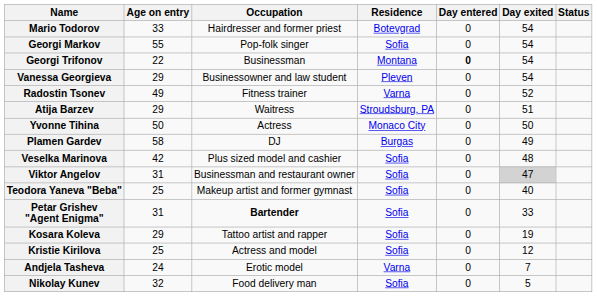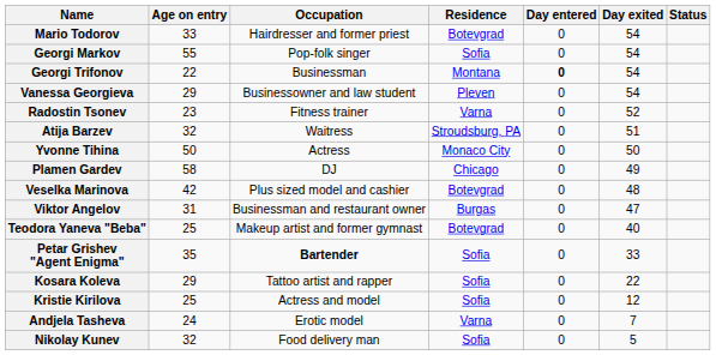Radostin Tsonev | Age on entry: 49 -> 23
Atija Barzev | Age on entry: 29 -> 32
Plamen Gardev | Residence: Burgas -> Chicago
Veselka Marinova | Residence: Sofia -> Botevgrad
Viktor Angelov | Residence: Sofia -> Burgas
Viktor Angelov | Day exited: lightgrey background -> no background
Teodora Yaneva "Beba" | Residence: Sofia -> Botevgrad
Petar Grishev "Agent Enigma" | Age on entry: 31 -> 35
Kosara Koleva | Day exited: 19 -> 22
